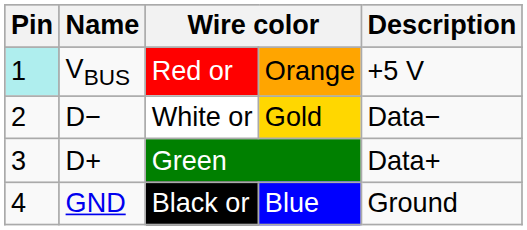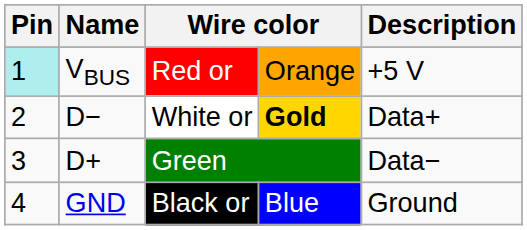D− | column 4: normal -> bold
D− | Description: Data− -> Data+
D+ | Description: Data+ -> Data−
